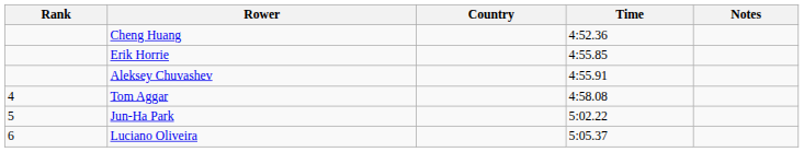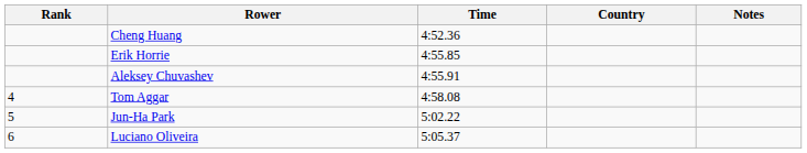columns swapped: Country <-> Time
